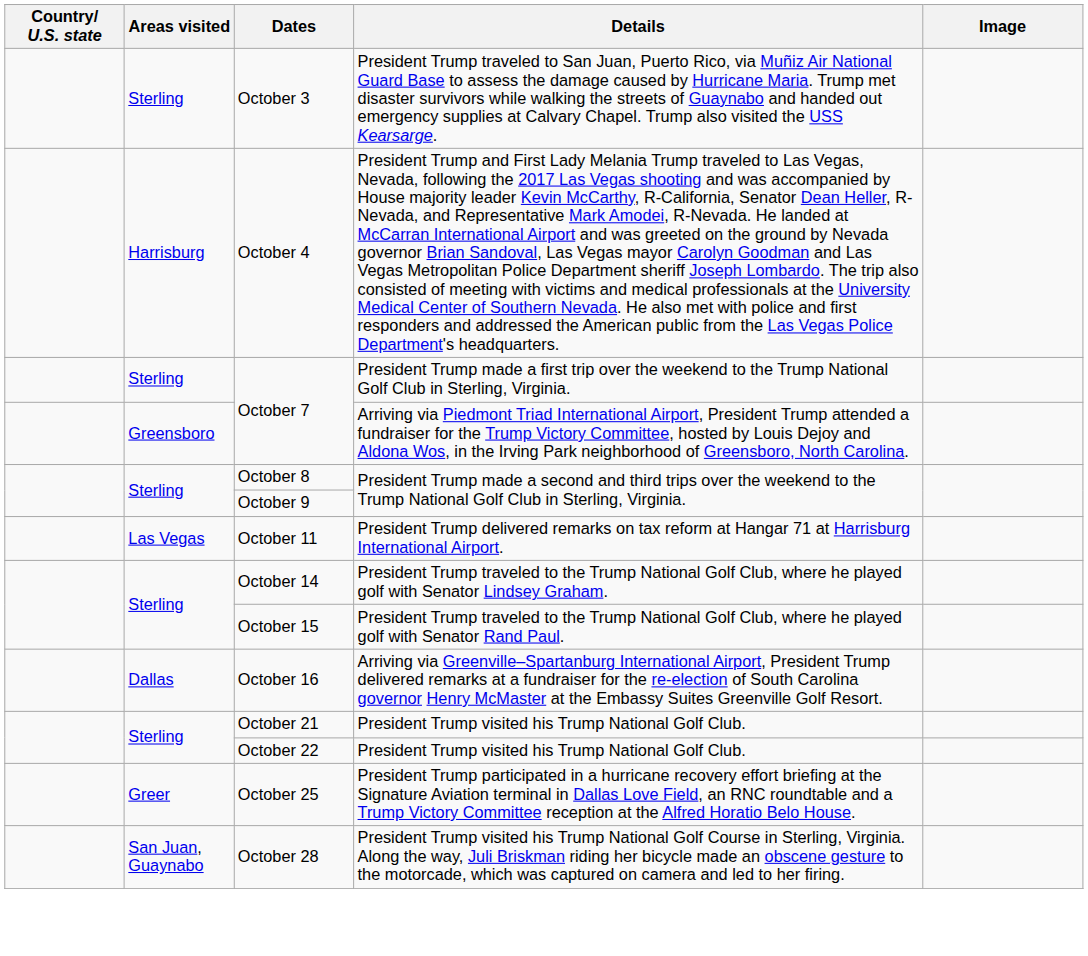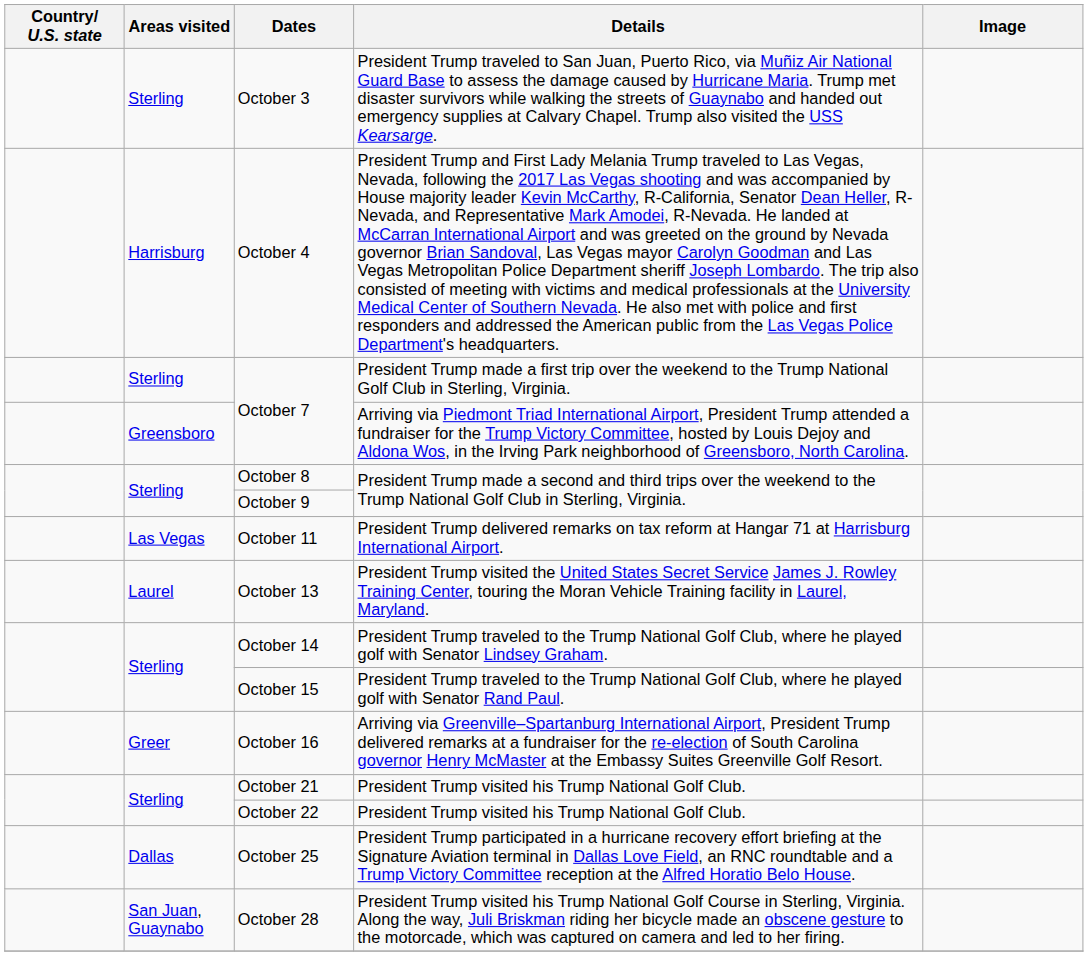+ row: Laurel | October 13 | President Trump visited the United States Secret Service James J. Rowley Training Center, touring the Moran Vehicle Training facility in Laurel, Maryland.
October 16 | Areas visited: Dallas -> Greer
October 25 | Areas visited: Greer -> Dallas
